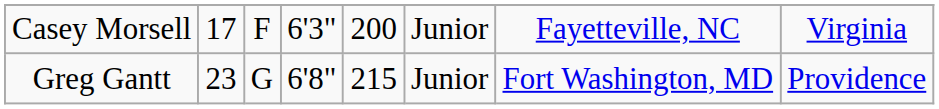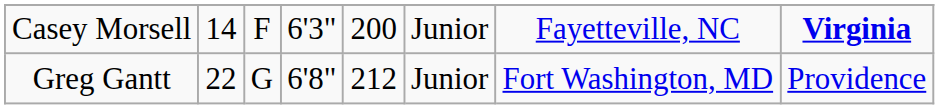Casey Morsell | column 2: 17 -> 14
Casey Morsell | column 8: normal -> bold
Greg Gantt | column 2: 23 -> 22
Greg Gantt | column 5: 215 -> 212
